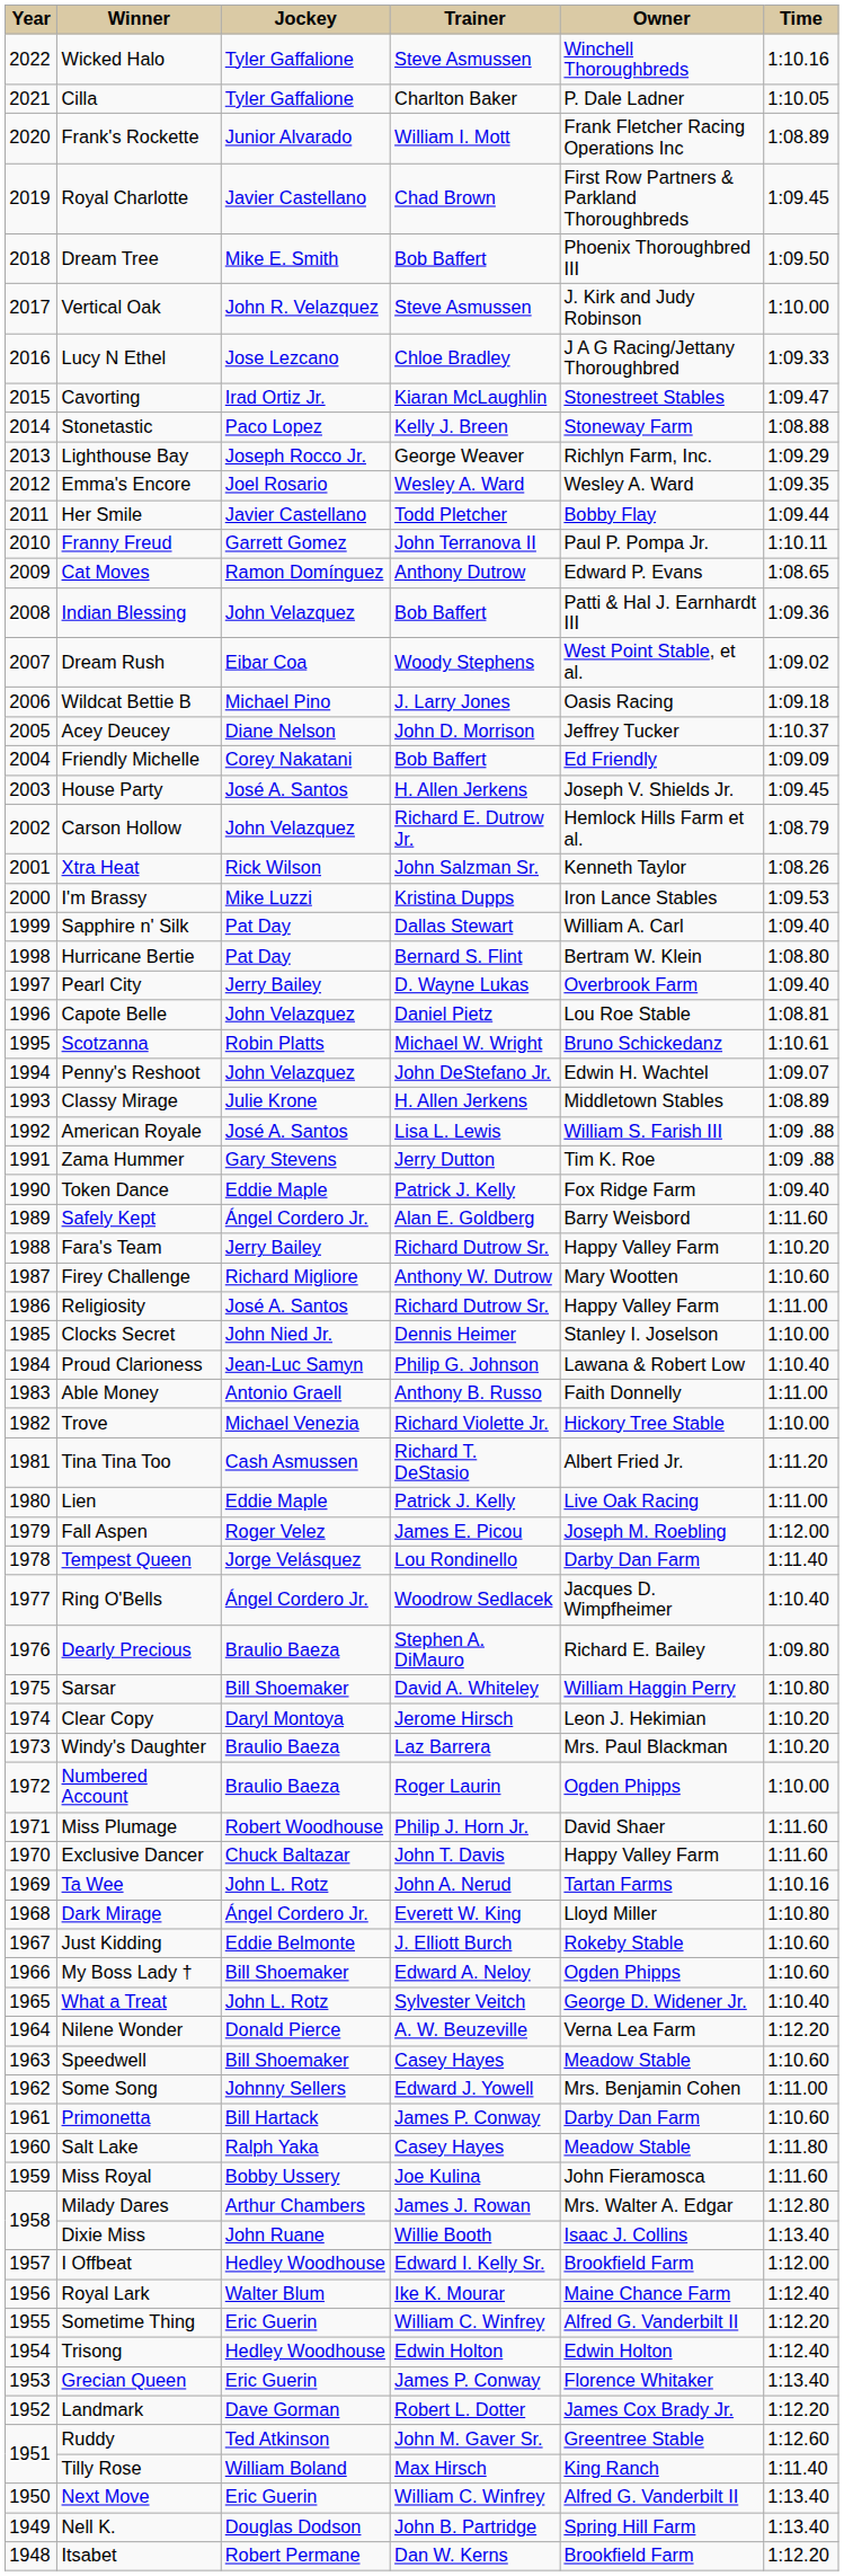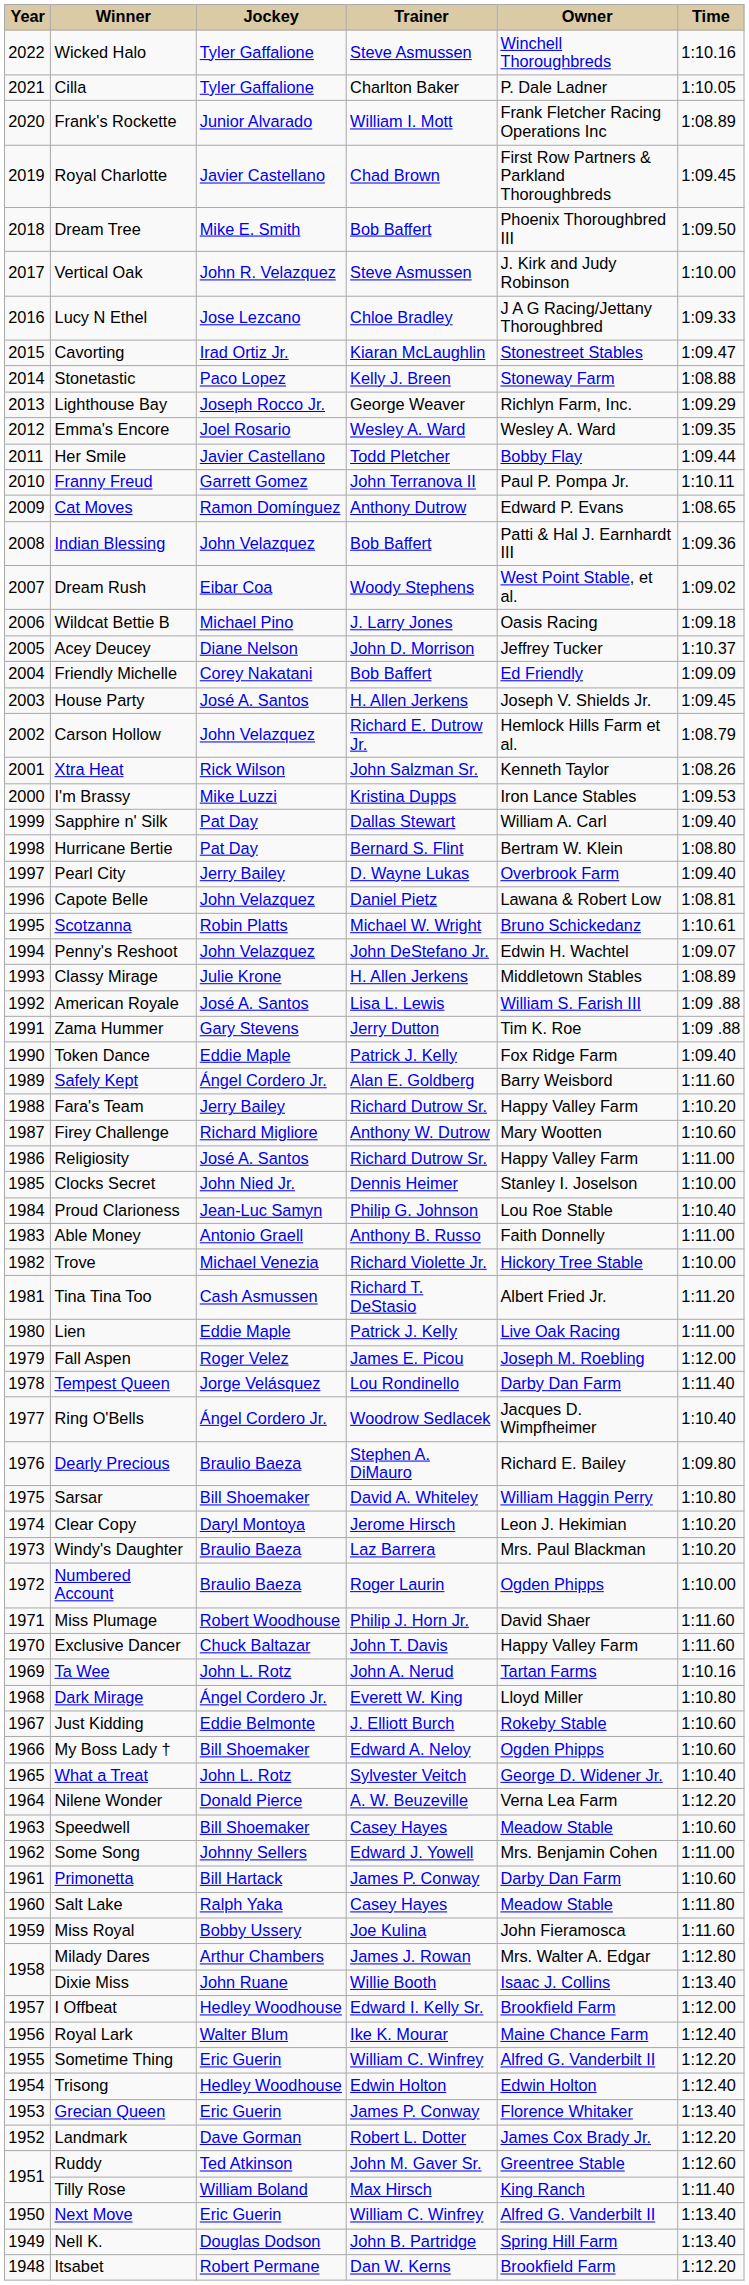Capote Belle | Owner: Lou Roe Stable -> Lawana & Robert Low
Proud Clarioness | Owner: Lawana & Robert Low -> Lou Roe Stable
